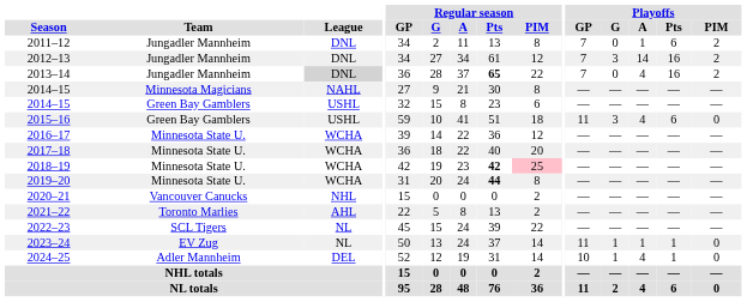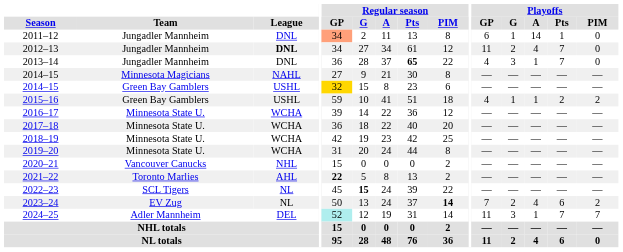2011–12 | Regular season / GP: no background -> lightsalmon background
2011–12 | Playoffs / GP: 7 -> 6
2011–12 | Playoffs / G: 0 -> 1
2011–12 | Playoffs / A: 1 -> 14
2011–12 | Playoffs / Pts: 6 -> 1
2011–12 | Playoffs / PIM: 2 -> 0
2012–13 | League: normal -> bold
2012–13 | Playoffs / GP: 7 -> 11
2012–13 | Playoffs / G: 3 -> 2
2012–13 | Playoffs / A: 14 -> 4
2012–13 | Playoffs / Pts: 16 -> 7
2012–13 | Playoffs / PIM: 2 -> 0
2013–14 | League: lightgrey background -> no background
2013–14 | Playoffs / GP: 7 -> 4
2013–14 | Playoffs / G: 0 -> 3
2013–14 | Playoffs / A: 4 -> 1
2013–14 | Playoffs / Pts: 16 -> 7
2013–14 | Playoffs / PIM: 2 -> 0
2014–15 / Green Bay Gamblers | Regular season / GP: no background -> gold background
2015–16 | Playoffs / GP: 11 -> 4
2015–16 | Playoffs / G: 3 -> 1
2015–16 | Playoffs / A: 4 -> 1
2015–16 | Playoffs / Pts: 6 -> 2
2015–16 | Playoffs / PIM: 0 -> 2
2018–19 | Regular season / Pts: bold -> normal
2018–19 | Regular season / PIM: pink background -> no background
2019–20 | Regular season / Pts: bold -> normal
2021–22 | Regular season / GP: normal -> bold
2022–23 | Regular season / G: normal -> bold
2023–24 | Regular season / PIM: normal -> bold
2023–24 | Playoffs / GP: 11 -> 7
2023–24 | Playoffs / G: 1 -> 2
2023–24 | Playoffs / A: 1 -> 4
2023–24 | Playoffs / Pts: 1 -> 6
2023–24 | Playoffs / PIM: 0 -> 2
2024–25 | Regular season / GP: no background -> paleturquoise background
2024–25 | Playoffs / GP: 10 -> 11
2024–25 | Playoffs / G: 1 -> 3
2024–25 | Playoffs / A: 4 -> 1
2024–25 | Playoffs / Pts: 1 -> 7
2024–25 | Playoffs / PIM: 0 -> 7
